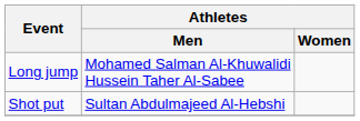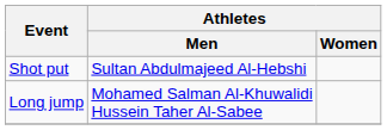rows swapped: Long jump <-> Shot put
